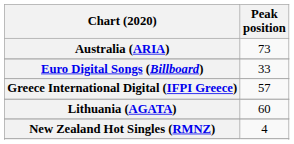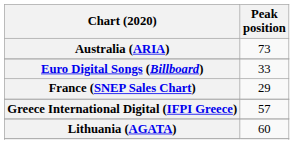+ row: France (SNEP Sales Chart) | 29
- row: New Zealand Hot Singles (RMNZ) | 4
